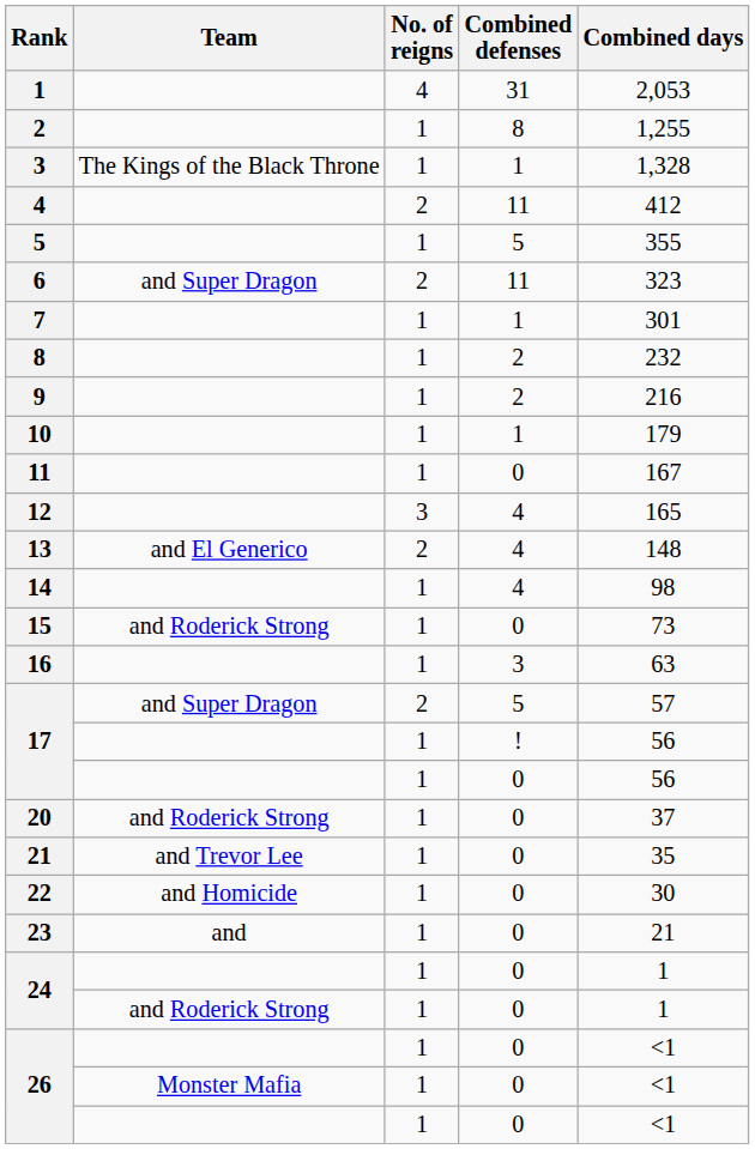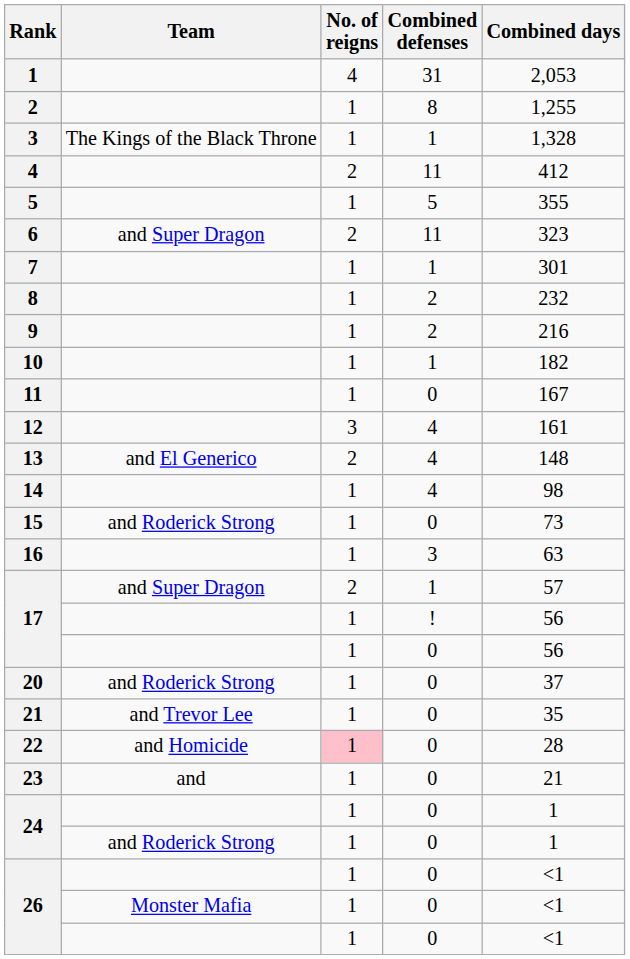10 | Combined days: 179 -> 182
12 | Combined days: 165 -> 161
17 / and Super Dragon | Combined defenses: 5 -> 1
22 | No. of reigns: no background -> pink background
22 | Combined days: 30 -> 28
